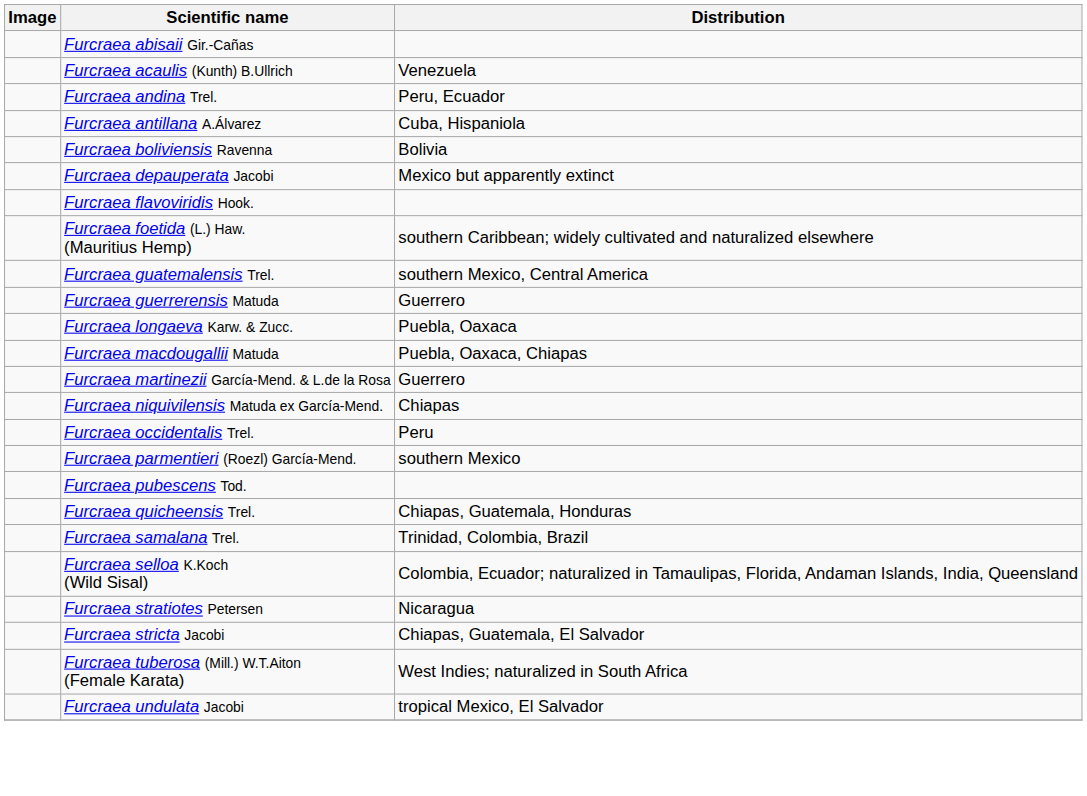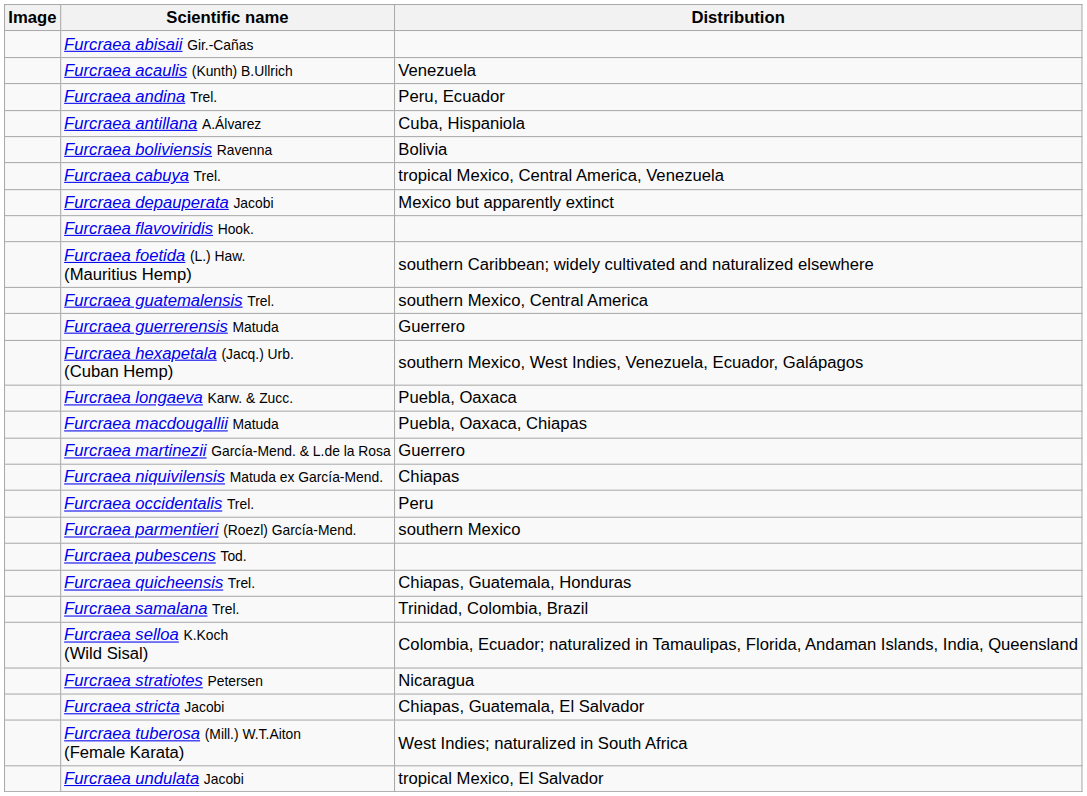+ row: Furcraea cabuya Trel. | tropical Mexico, Central America, Venezuela
+ row: Furcraea hexapetala (Jacq.) Urb. (Cuban Hemp) | southern Mexico, West Indies, Venezuela, Ecuador, Galápagos
